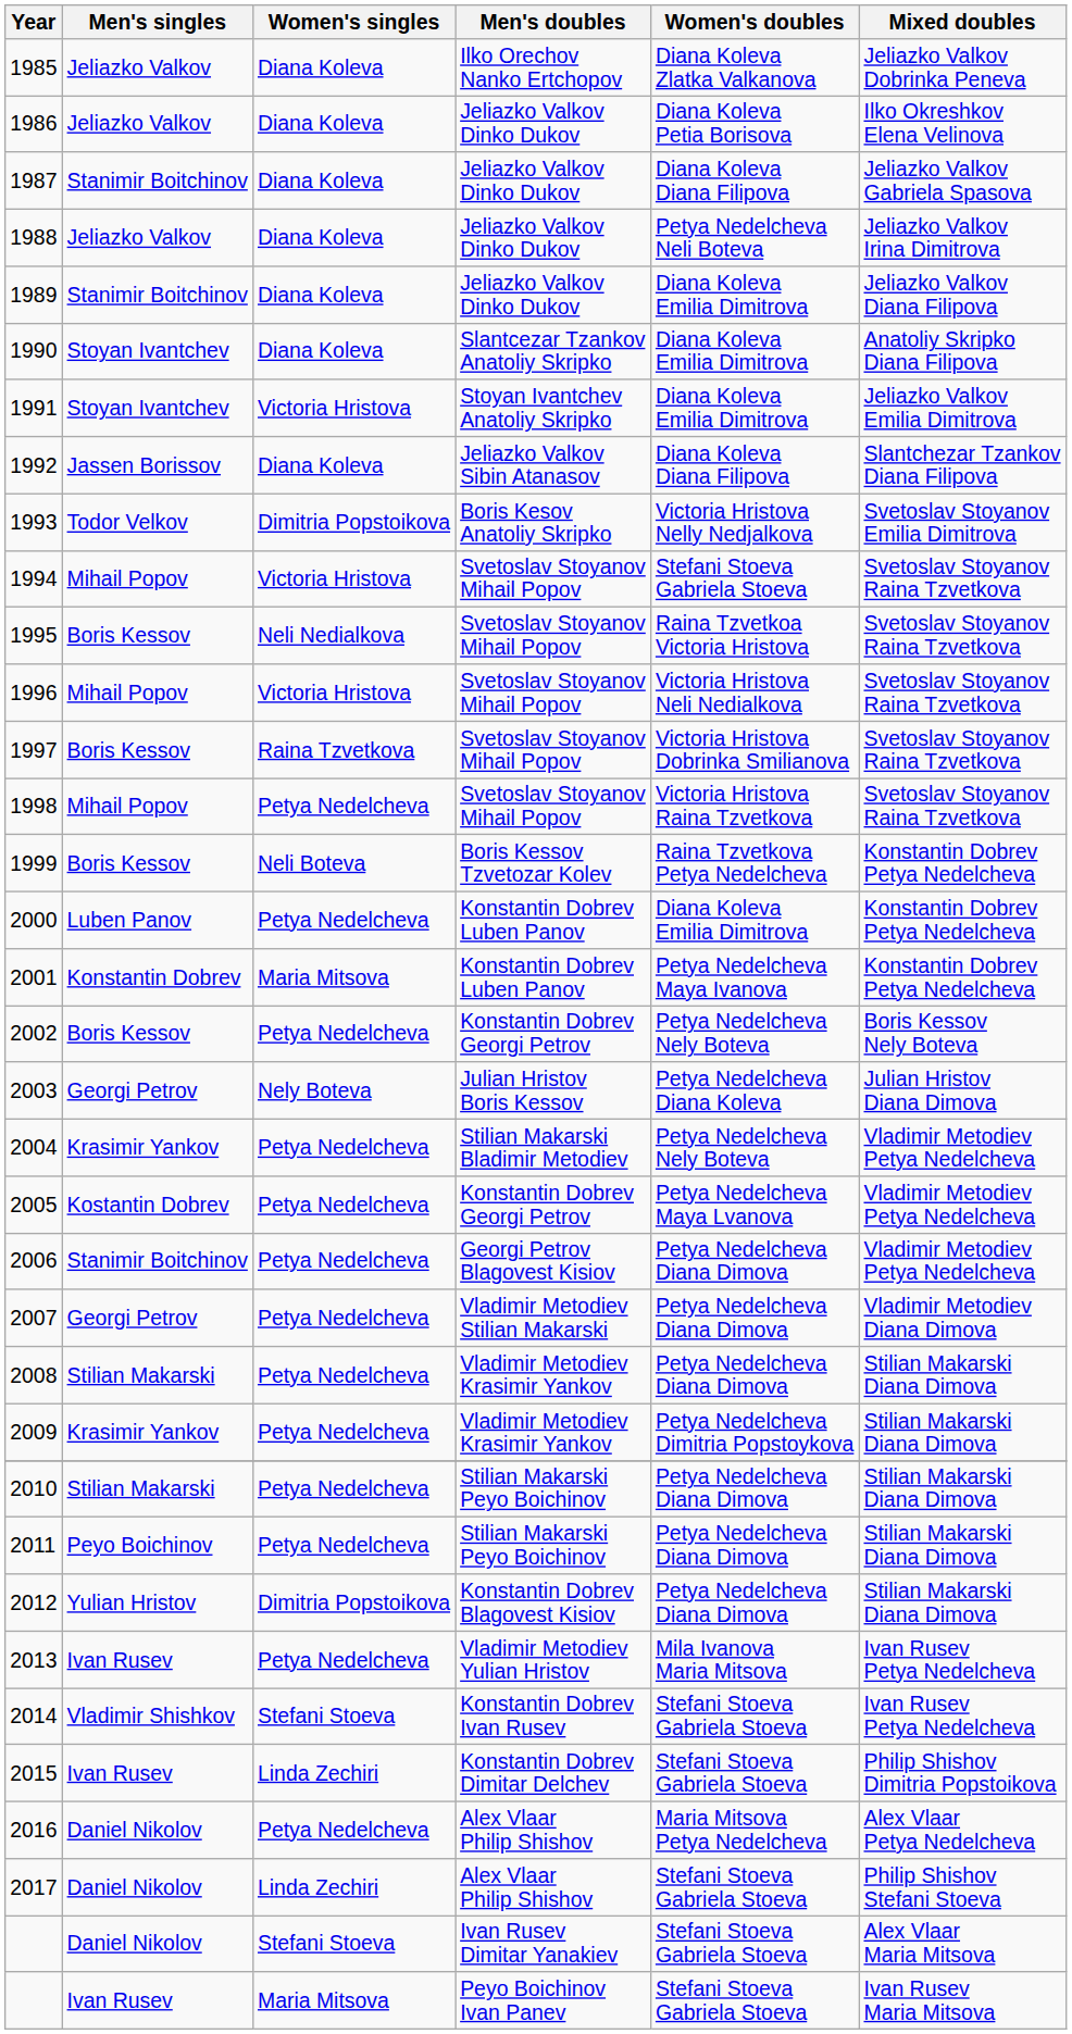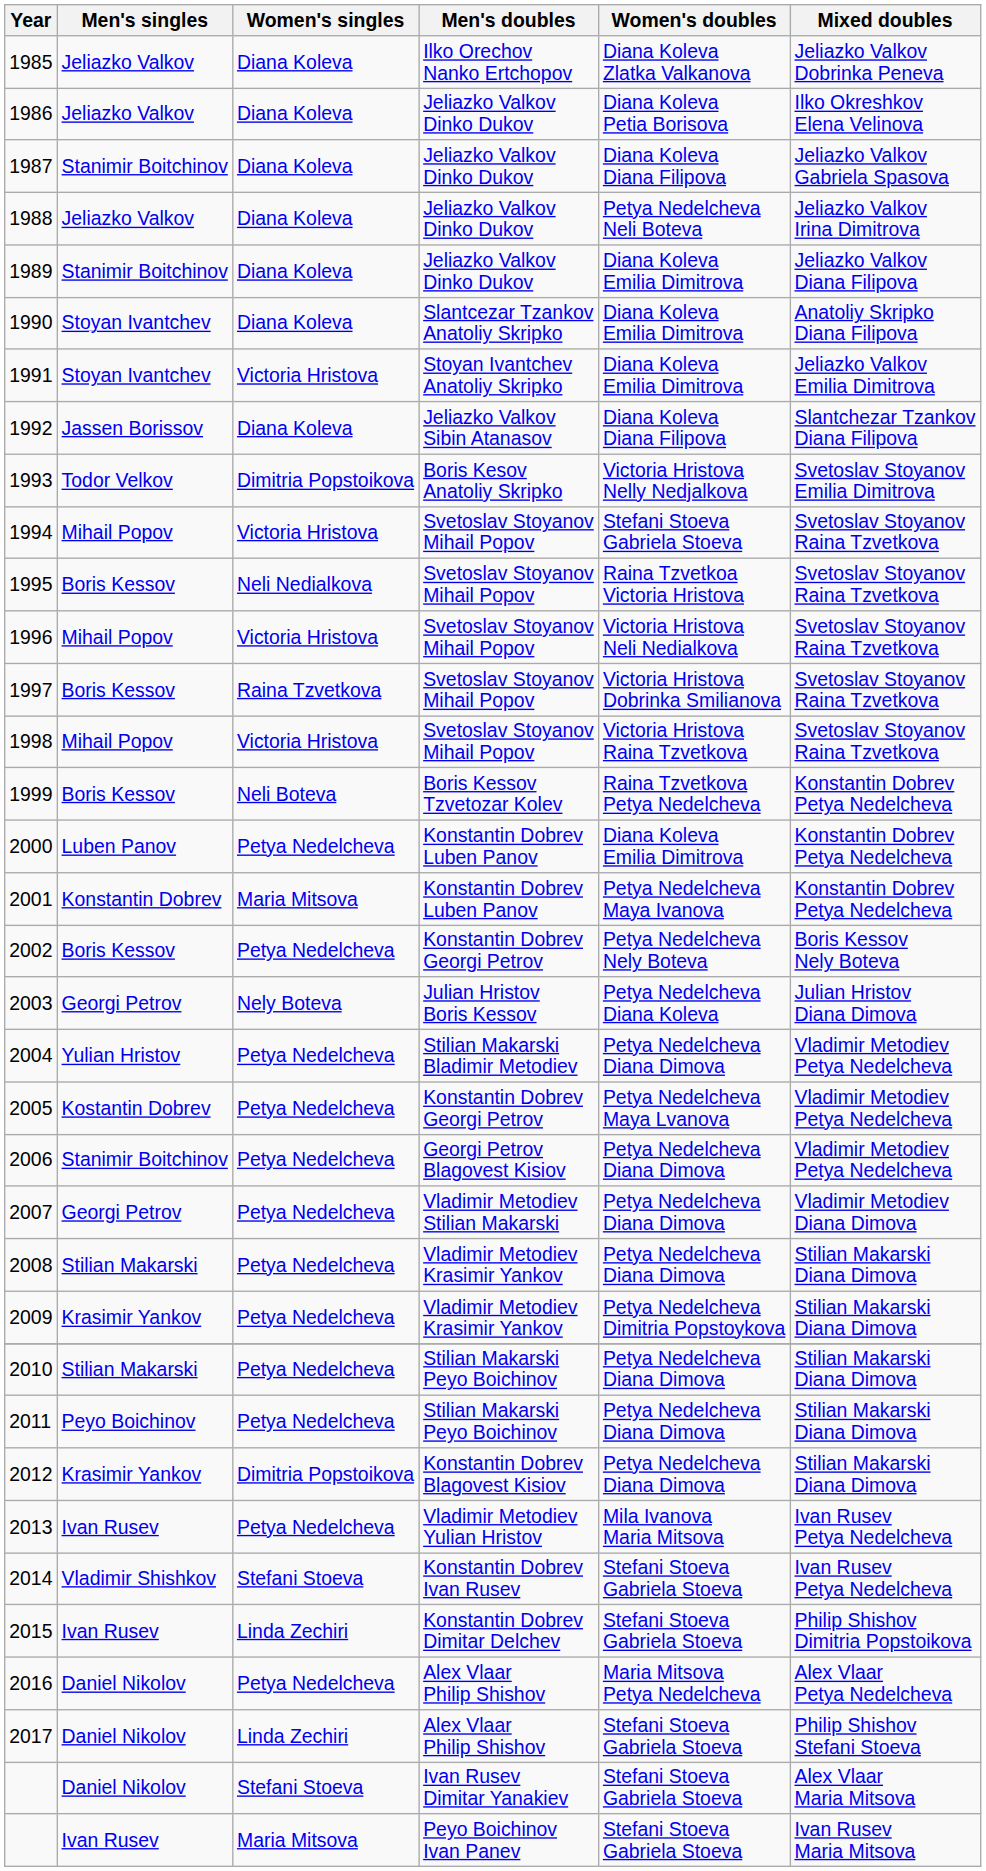1998 | Women's singles: Petya Nedelcheva -> Victoria Hristova
2004 | Men's singles: Krasimir Yankov -> Yulian Hristov
2004 | Women's doubles: Petya Nedelcheva Nely Boteva -> Petya Nedelcheva Diana Dimova
2012 | Men's singles: Yulian Hristov -> Krasimir Yankov
